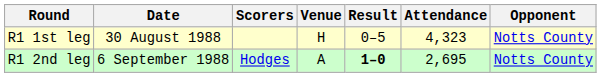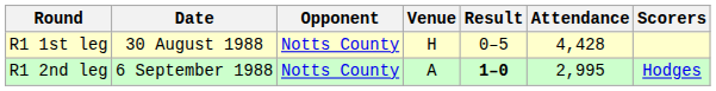columns swapped: Opponent <-> Scorers
R1 1st leg | Attendance: 4,323 -> 4,428
R1 2nd leg | Attendance: 2,695 -> 2,995
